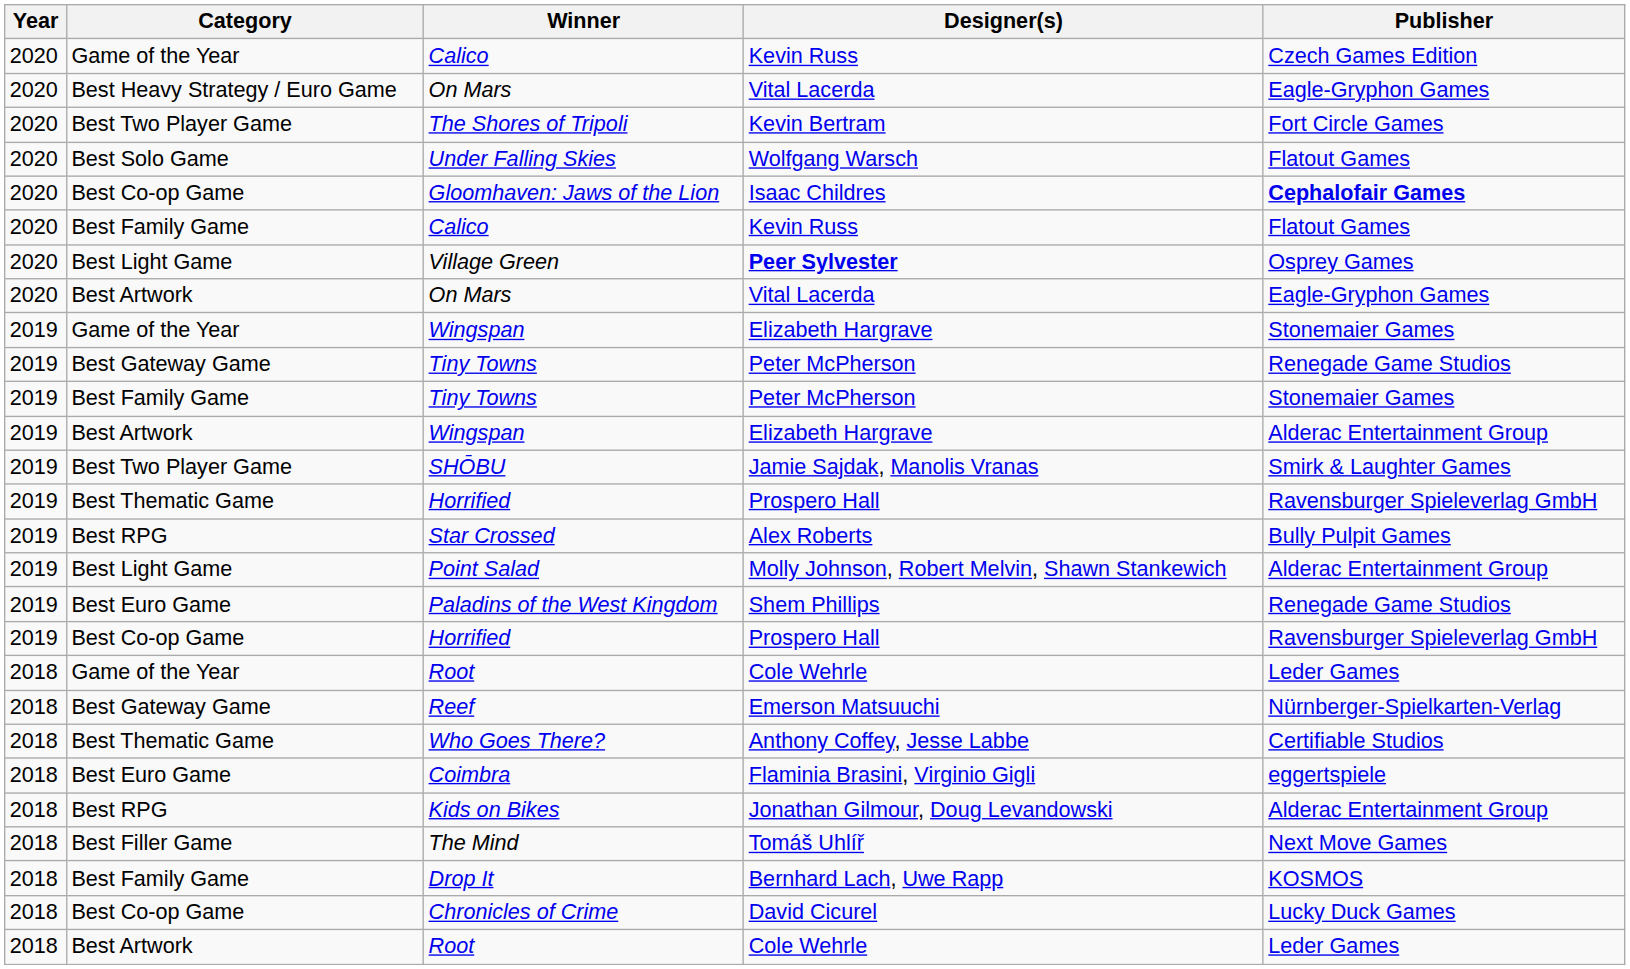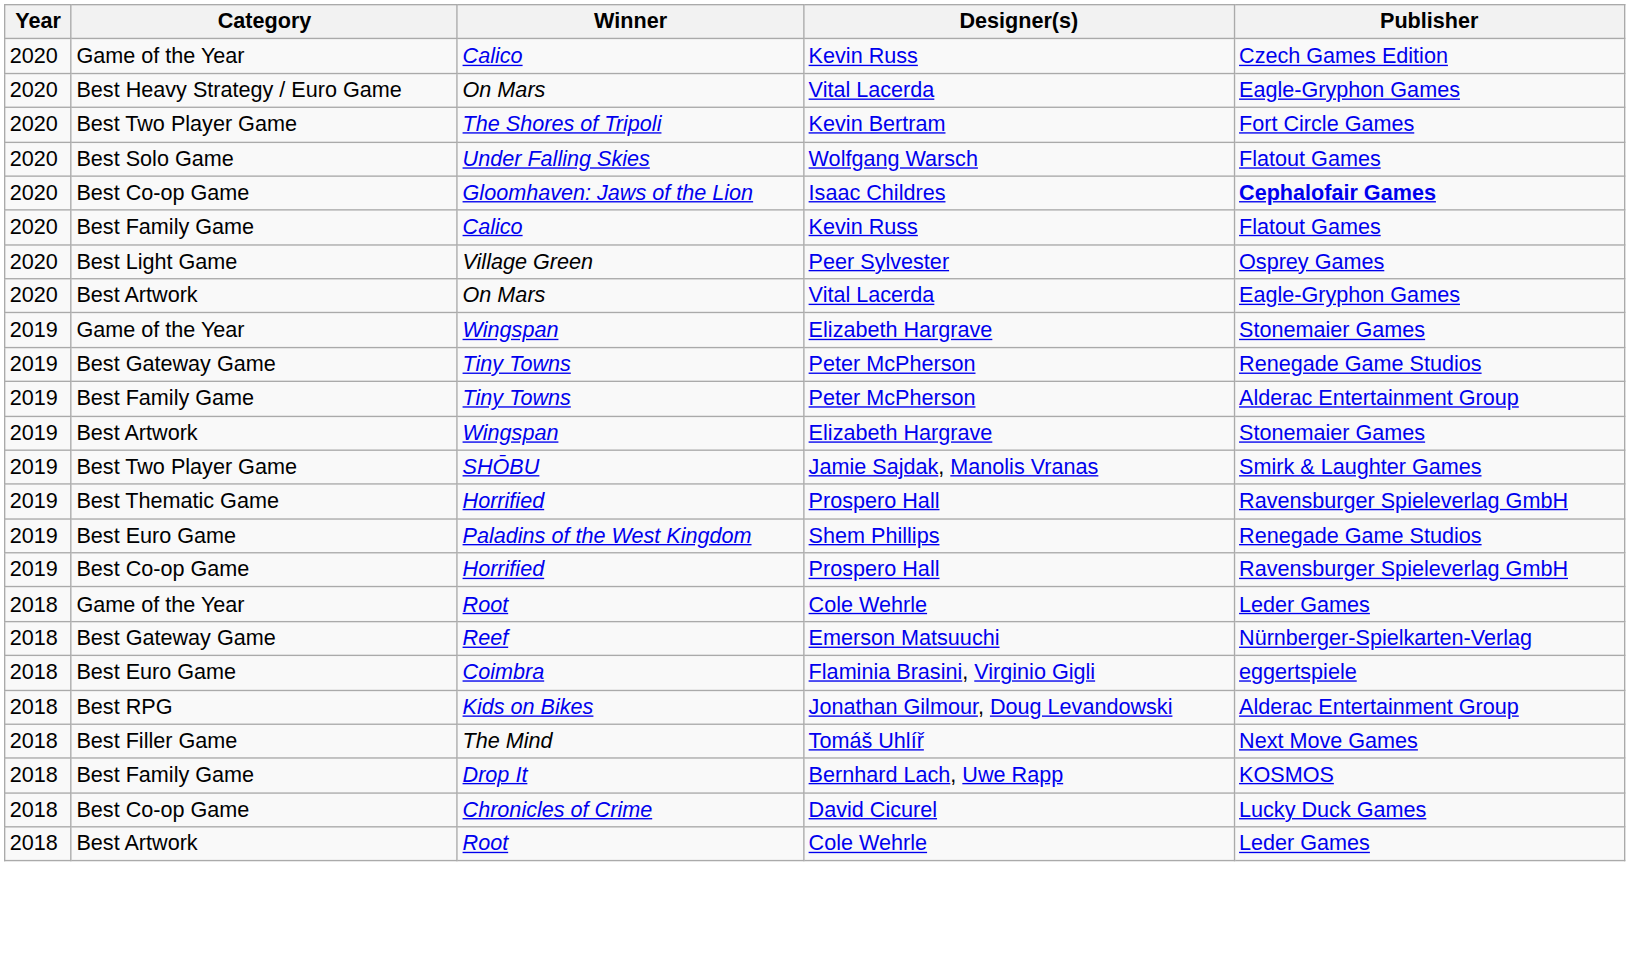Village Green | Designer(s): bold -> normal
Best Family Game / Tiny Towns | Publisher: Stonemaier Games -> Alderac Entertainment Group
Best Artwork / Wingspan | Publisher: Alderac Entertainment Group -> Stonemaier Games
- row: 2019 | Best RPG | Star Crossed | Alex Roberts | Bully Pulpit Games
- row: 2019 | Best Light Game | Point Salad | Molly Johnson, Robert Melvin, Shawn Stankewich | Alderac Entertainment Group
- row: 2018 | Best Thematic Game | Who Goes There? | Anthony Coffey, Jesse Labbe | Certifiable Studios
